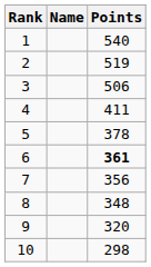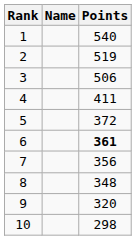5 | Points: 378 -> 372
